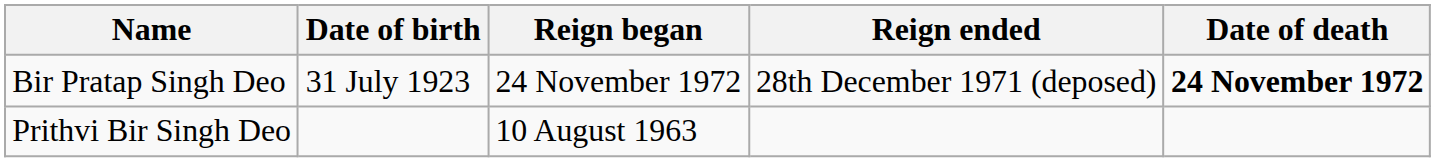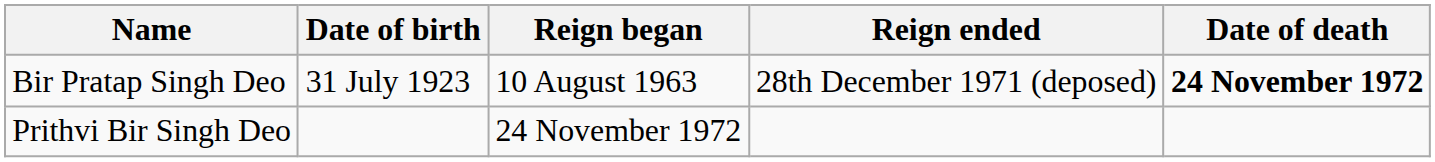Bir Pratap Singh Deo | Reign began: 24 November 1972 -> 10 August 1963
Prithvi Bir Singh Deo | Reign began: 10 August 1963 -> 24 November 1972
